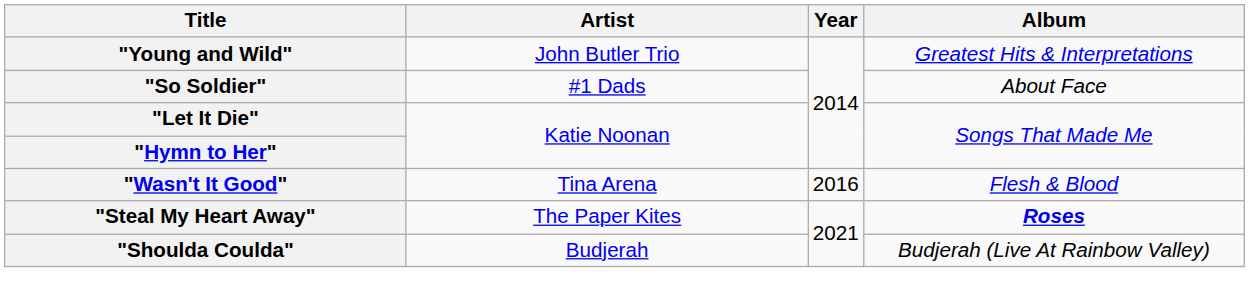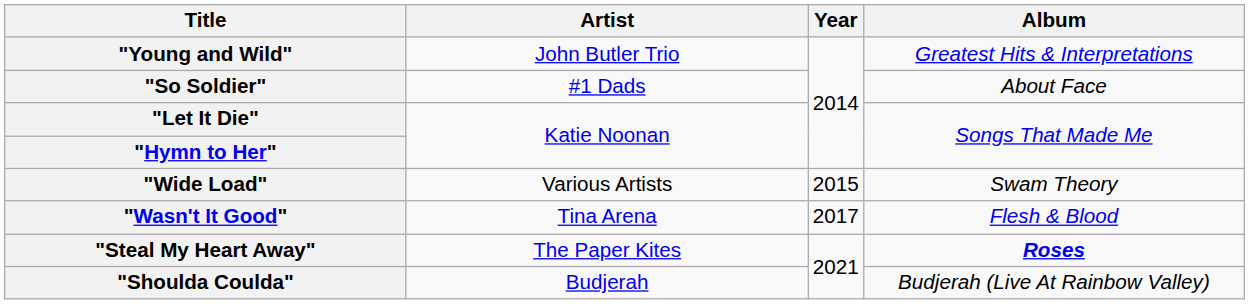+ row: "Wide Load" | Various Artists | 2015 | Swam Theory
"Wasn't It Good" | Year: 2016 -> 2017
